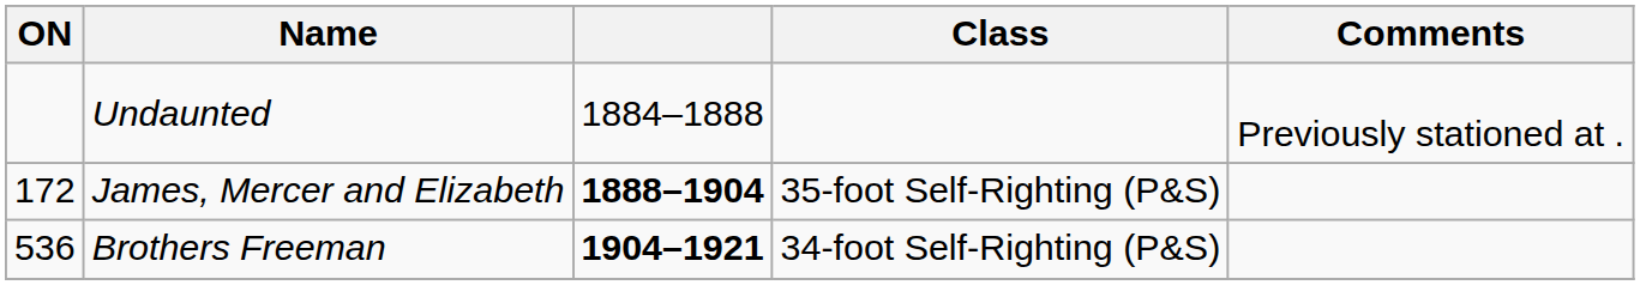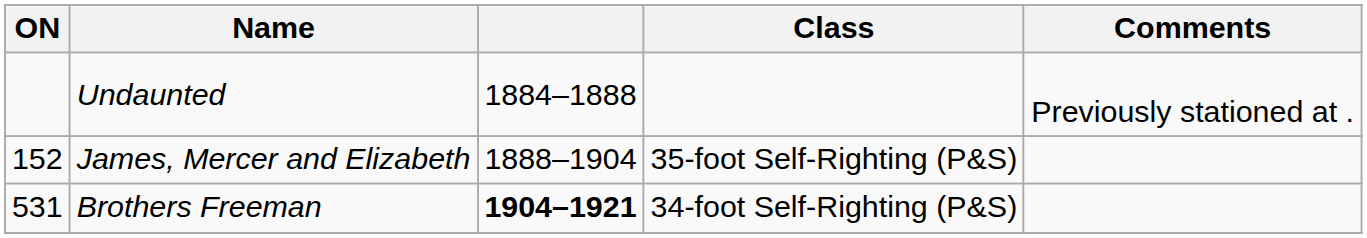James, Mercer and Elizabeth | ON: 172 -> 152
James, Mercer and Elizabeth | column 3: bold -> normal
Brothers Freeman | ON: 536 -> 531
